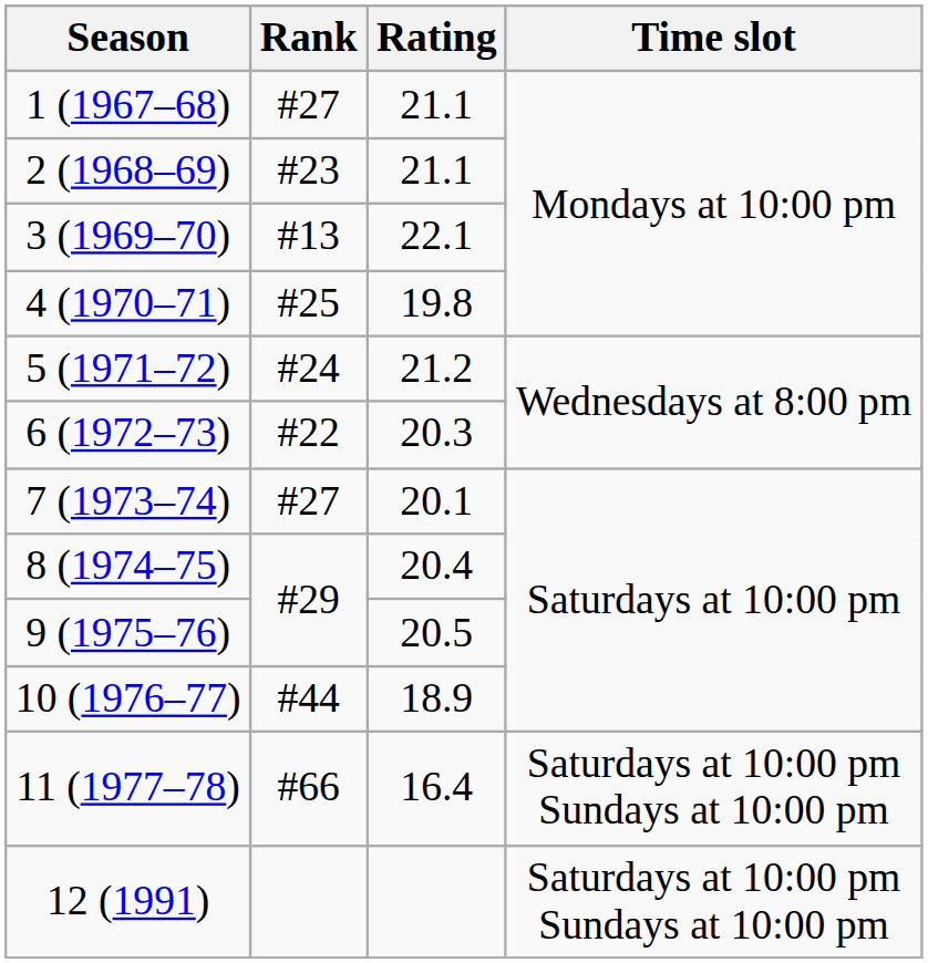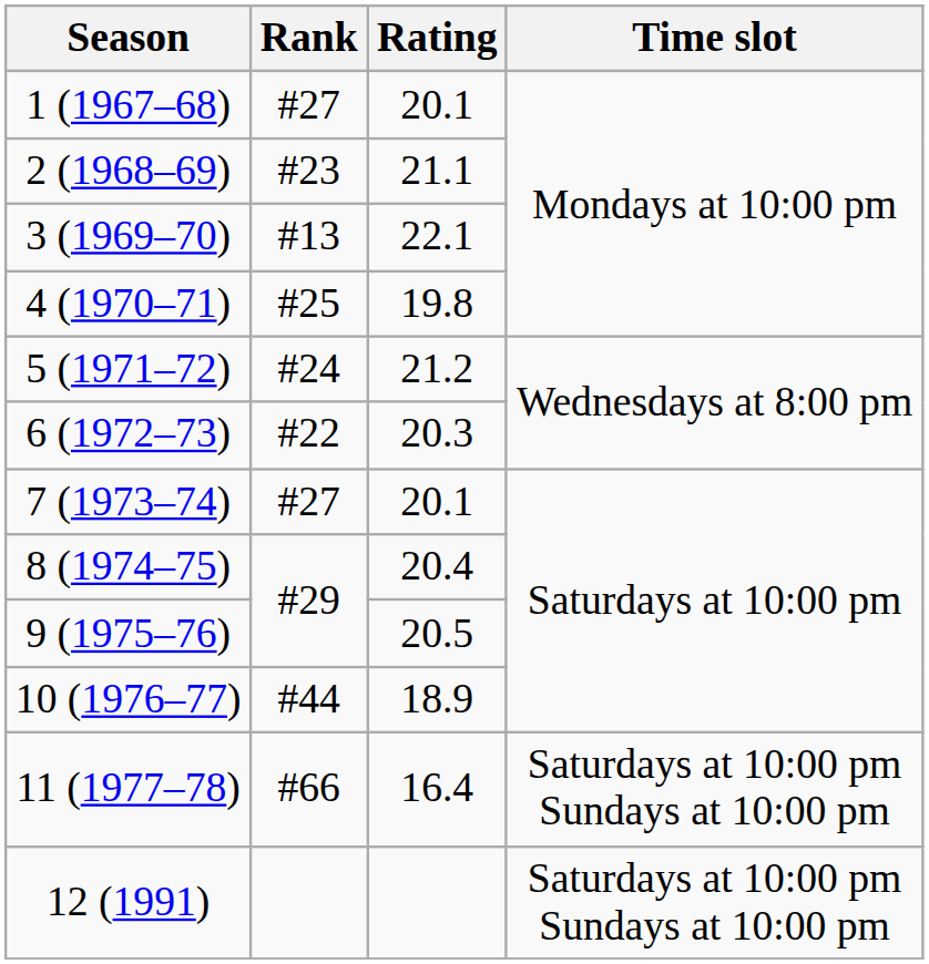1 (1967–68) | Rating: 21.1 -> 20.1
